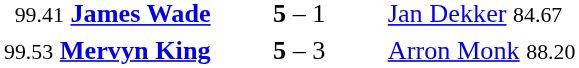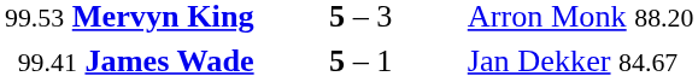rows swapped: 99.41 James Wade <-> 99.53 Mervyn King
